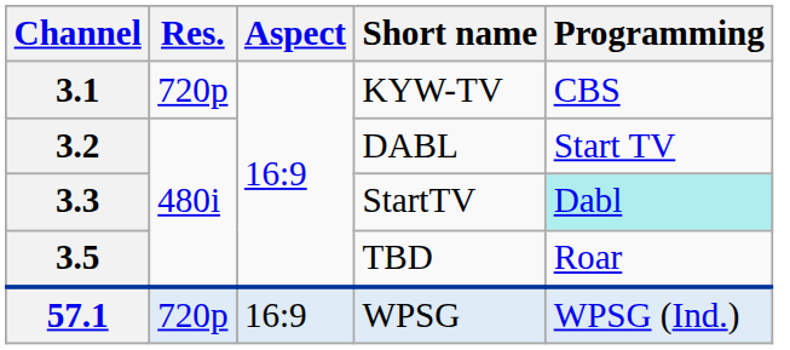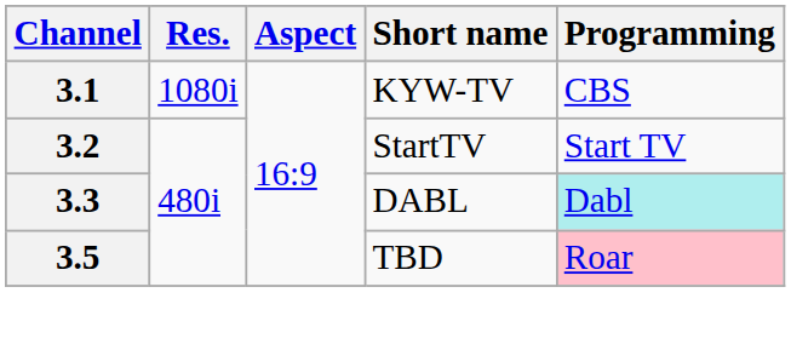3.1 | Res.: 720p -> 1080i
3.2 | Short name: DABL -> StartTV
3.3 | Short name: StartTV -> DABL
3.5 | Programming: no background -> pink background
- row: 57.1 | 720p | 16:9 | WPSG | WPSG (Ind.)
